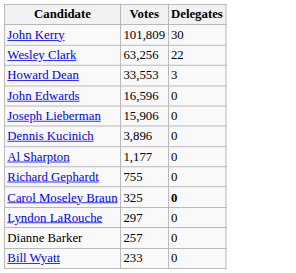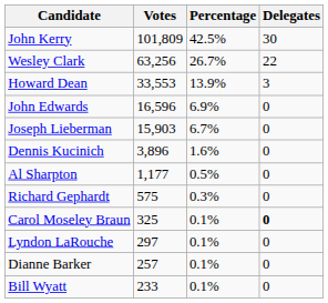+ column: Percentage | 42.5% | 26.7% | 13.9% | 6.9% | 6.7% | 1.6% | 0.5% | 0.3% | 0.1% | 0.1% | 0.1% | 0.1%
Joseph Lieberman | Votes: 15,906 -> 15,903
Richard Gephardt | Votes: 755 -> 575
